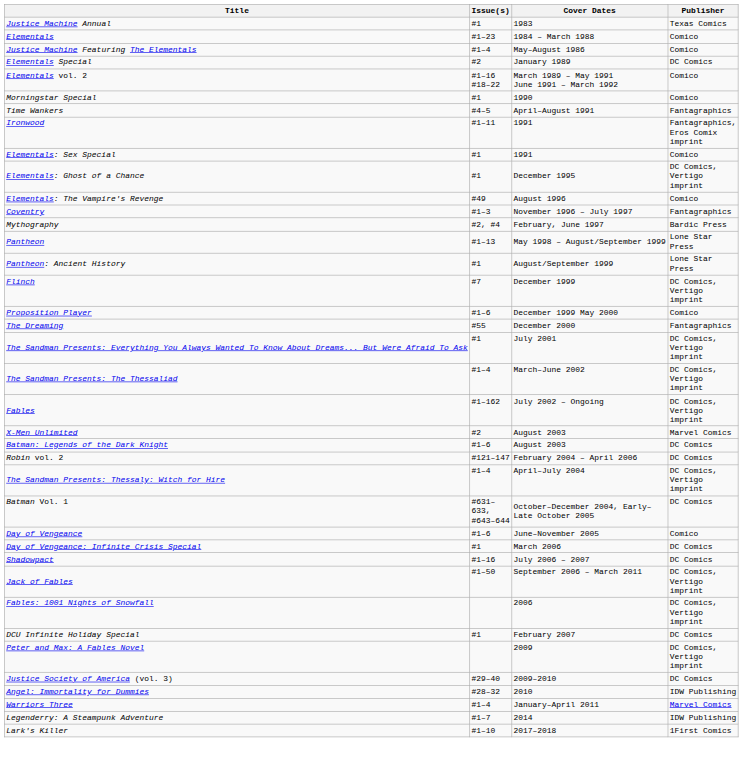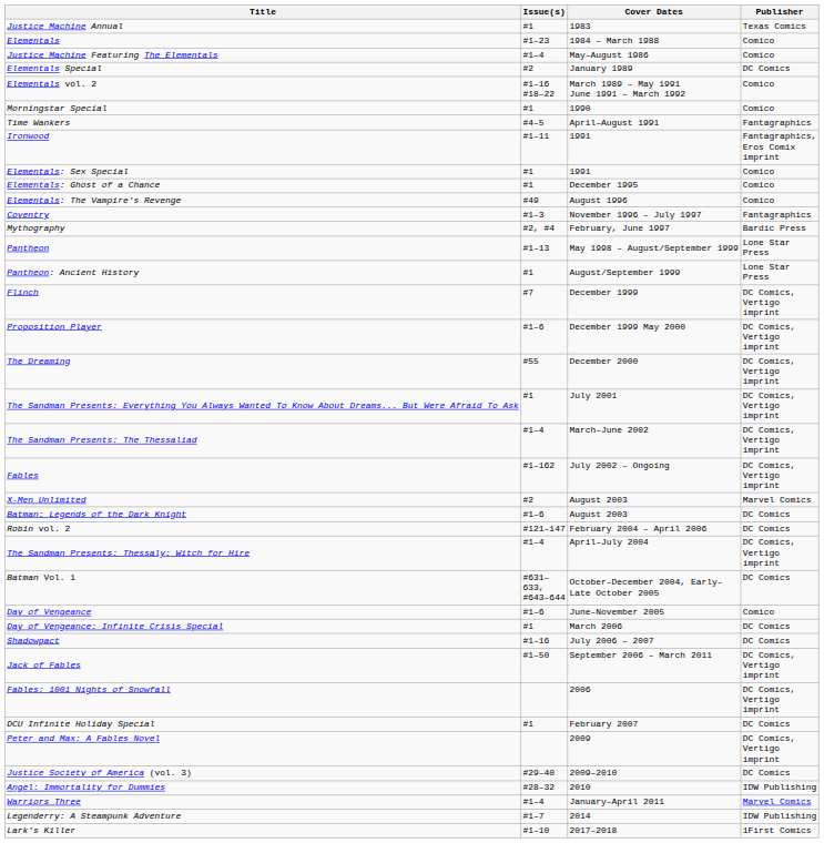Elementals: Ghost of a Chance | Publisher: DC Comics, Vertigo imprint -> Comico
Proposition Player | Publisher: Comico -> DC Comics, Vertigo imprint
The Dreaming | Publisher: Fantagraphics -> DC Comics, Vertigo imprint
